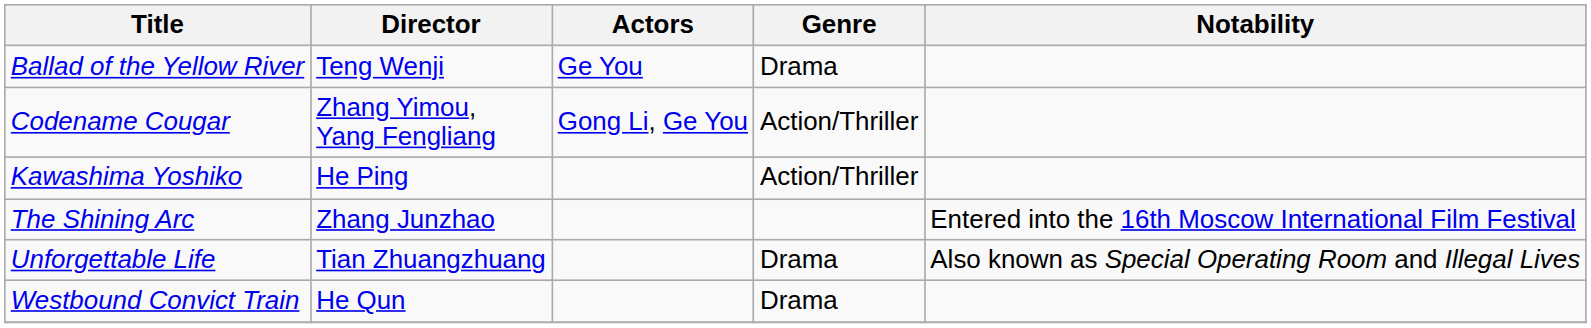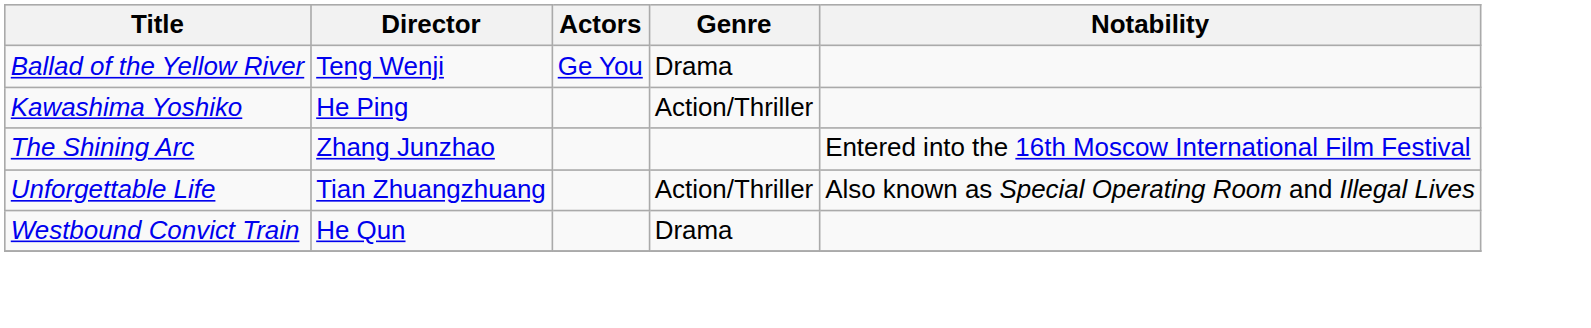- row: Codename Cougar | Zhang Yimou, Yang Fengliang | Gong Li, Ge You | Action/Thriller
Unforgettable Life | Genre: Drama -> Action/Thriller
